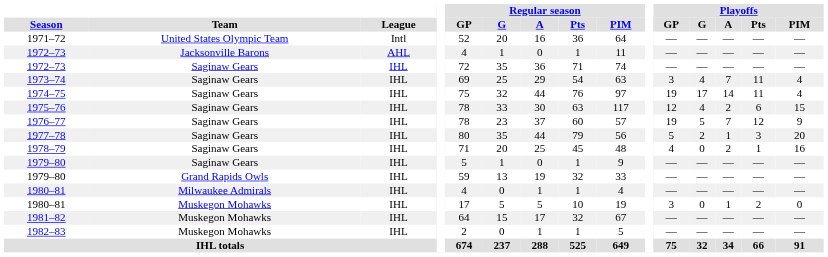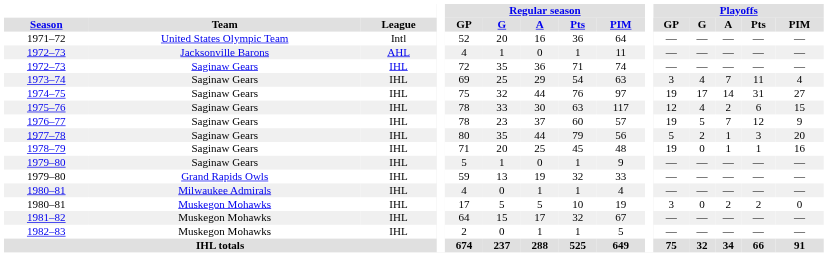1974–75 | Playoffs / Pts: 11 -> 31
1974–75 | Playoffs / PIM: 4 -> 27
1978–79 | Playoffs / GP: 4 -> 19
1978–79 | Playoffs / A: 2 -> 1
1980–81 / Muskegon Mohawks | Playoffs / A: 1 -> 2
